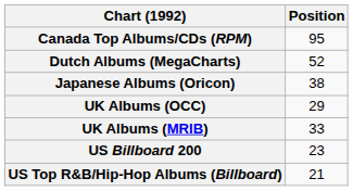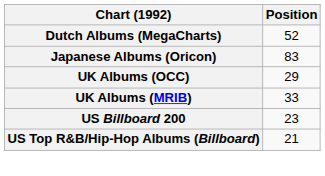- row: Canada Top Albums/CDs (RPM) | 95
Japanese Albums (Oricon) | Position: 38 -> 83
